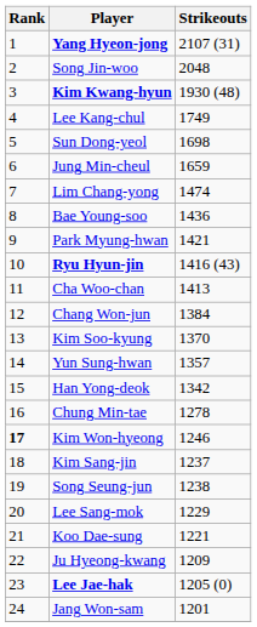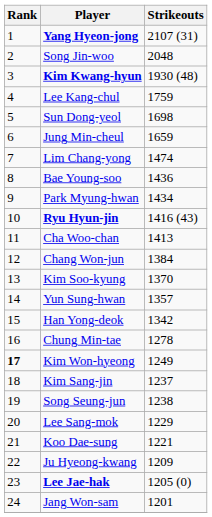Lee Kang-chul | Strikeouts: 1749 -> 1759
Park Myung-hwan | Strikeouts: 1421 -> 1434
Kim Won-hyeong | Strikeouts: 1246 -> 1249
